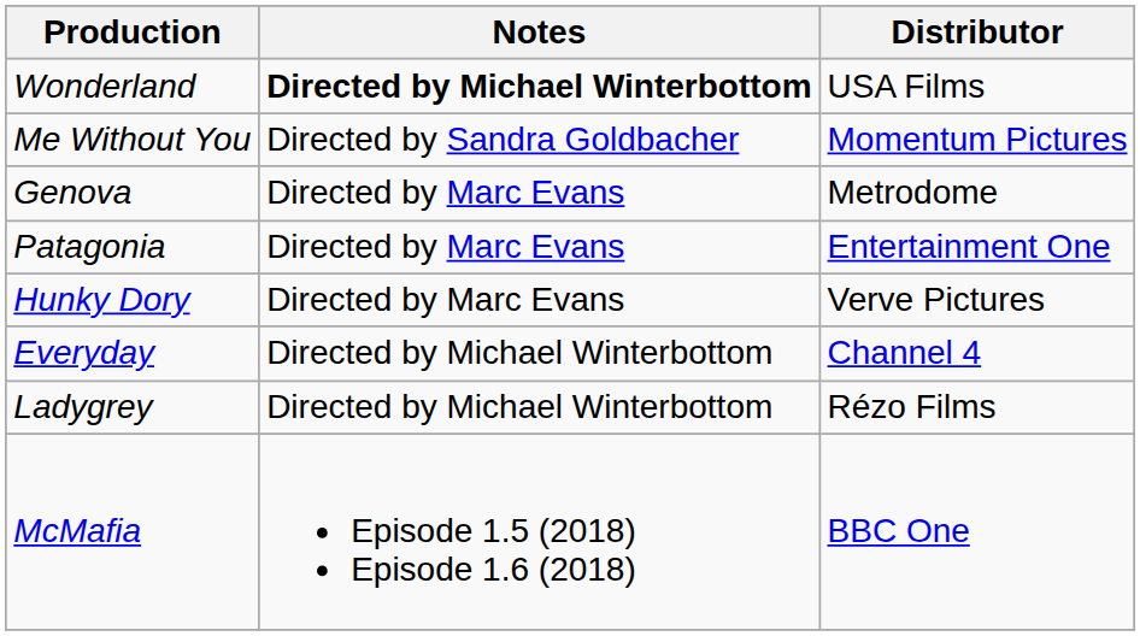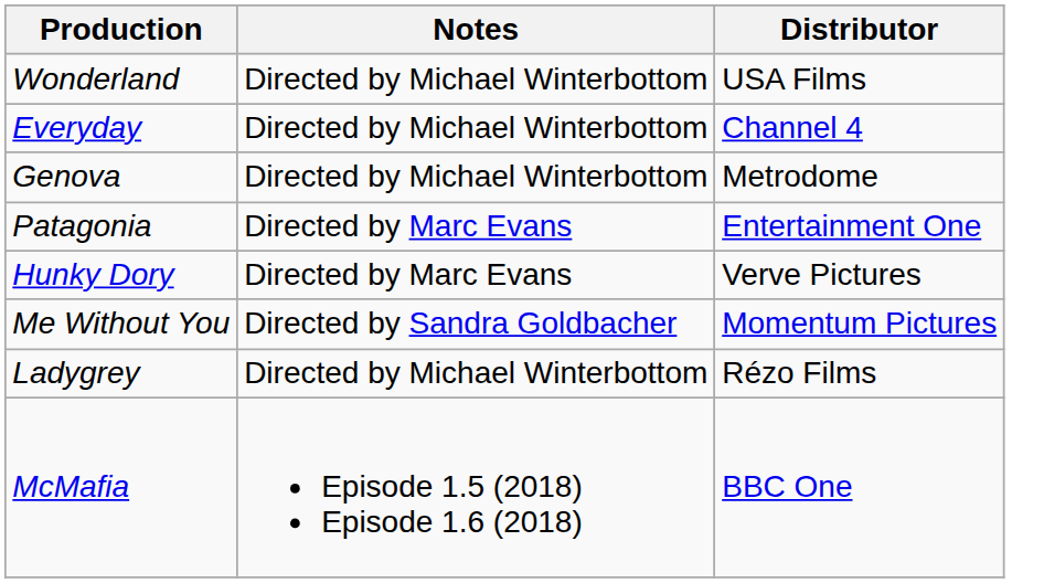Wonderland | Notes: bold -> normal
rows swapped: Me Without You <-> Everyday
Genova | Notes: Directed by Marc Evans -> Directed by Michael Winterbottom
